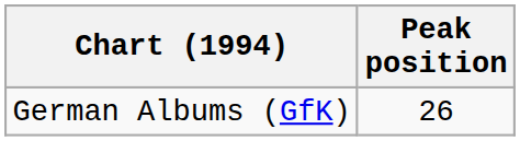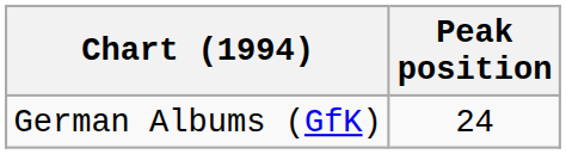German Albums (GfK) | Peak position: 26 -> 24
